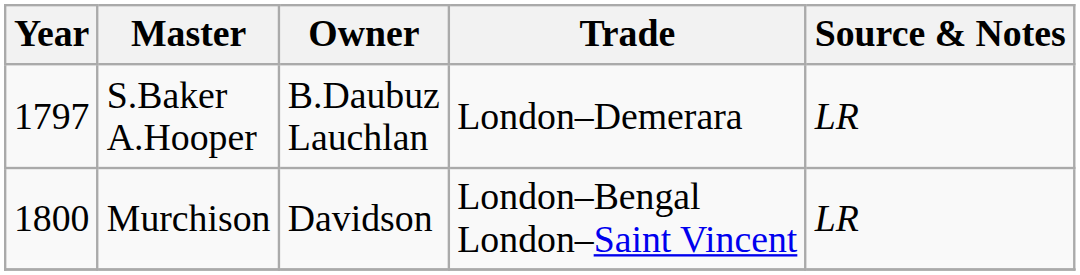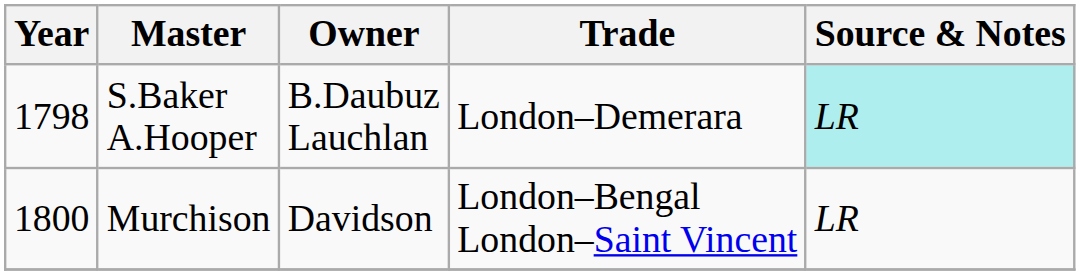S.Baker A.Hooper | Year: 1797 -> 1798
S.Baker A.Hooper | Source & Notes: no background -> paleturquoise background
